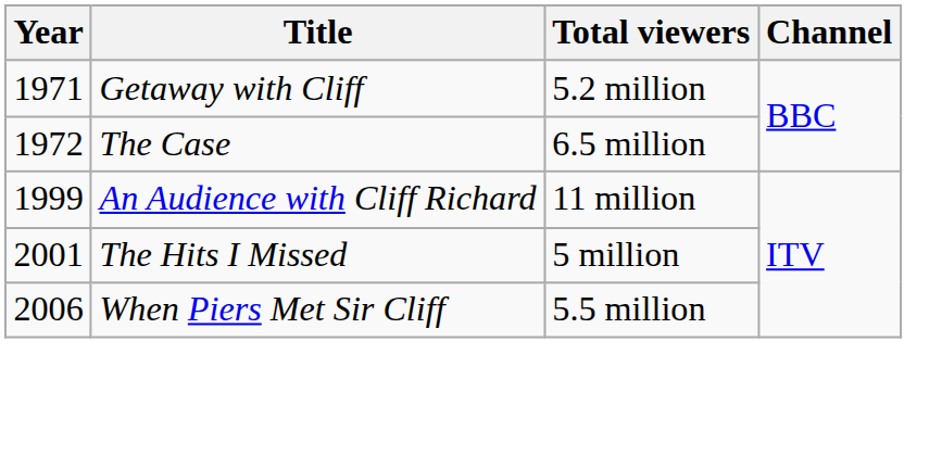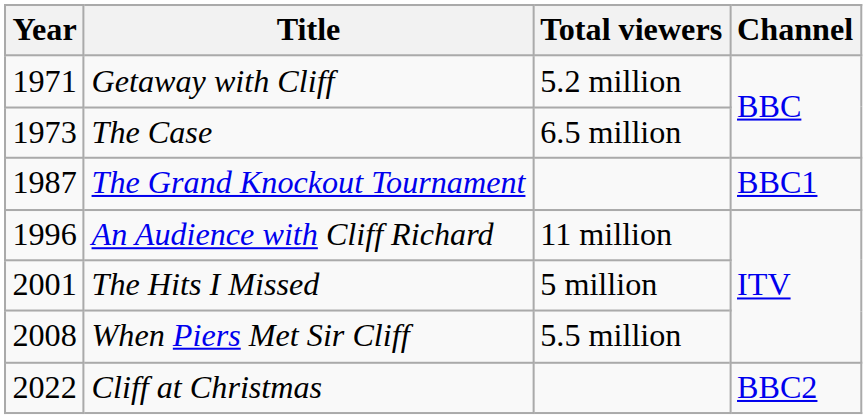The Case | Year: 1972 -> 1973
+ row: 1987 | The Grand Knockout Tournament | BBC1
An Audience with Cliff Richard | Year: 1999 -> 1996
When Piers Met Sir Cliff | Year: 2006 -> 2008
+ row: 2022 | Cliff at Christmas | BBC2
